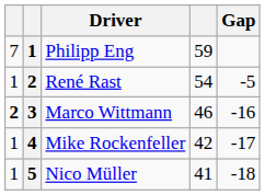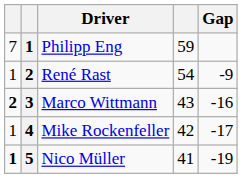René Rast | Gap: -5 -> -9
Marco Wittmann | column 4: 46 -> 43
Nico Müller | column 1: normal -> bold
Nico Müller | Gap: -18 -> -19
